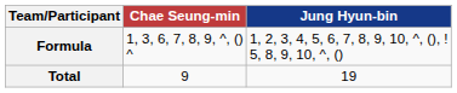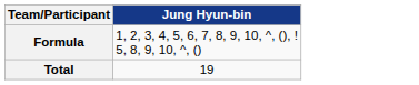- column: Chae Seung-min | 1, 3, 6, 7, 8, 9, ^, () ^ | 9
